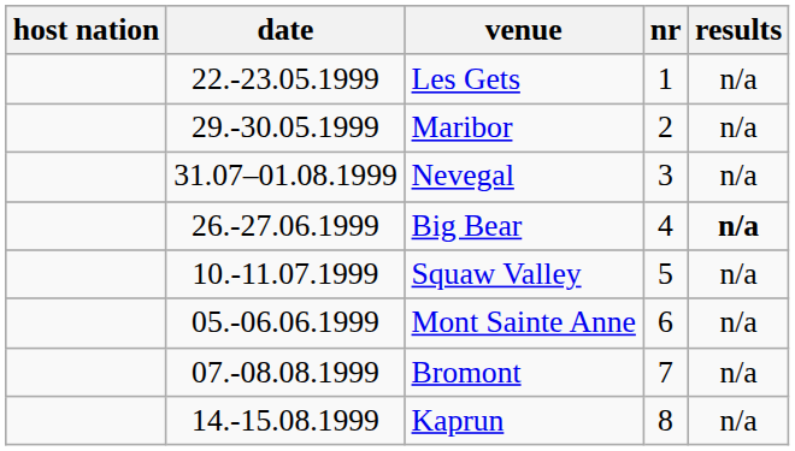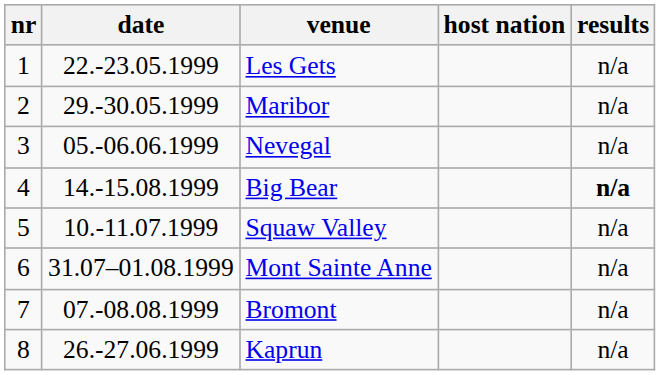columns swapped: nr <-> host nation
Nevegal | date: 31.07–01.08.1999 -> 05.-06.06.1999
Big Bear | date: 26.-27.06.1999 -> 14.-15.08.1999
Mont Sainte Anne | date: 05.-06.06.1999 -> 31.07–01.08.1999
Kaprun | date: 14.-15.08.1999 -> 26.-27.06.1999
